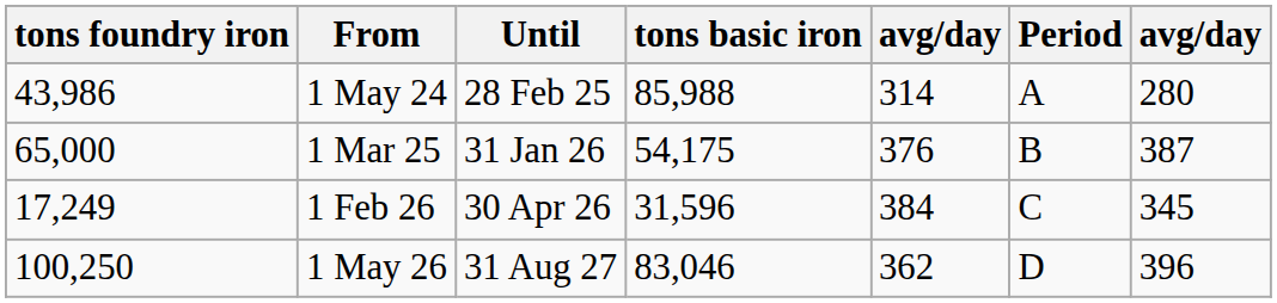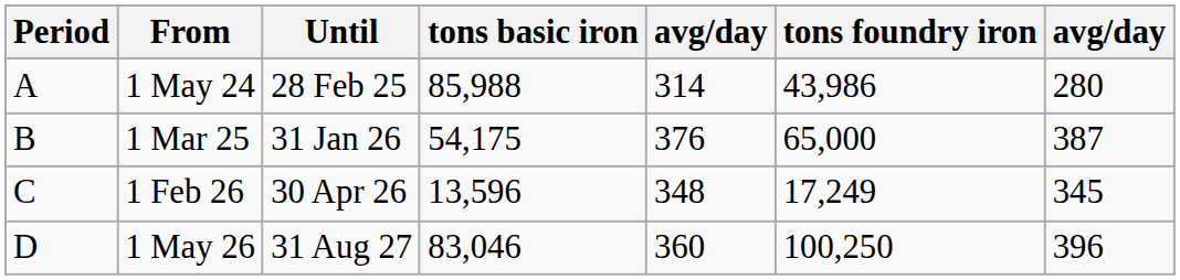columns swapped: Period <-> tons foundry iron
1 Feb 26 | tons basic iron: 31,596 -> 13,596
1 Feb 26 | column 5: 384 -> 348
1 May 26 | column 5: 362 -> 360
